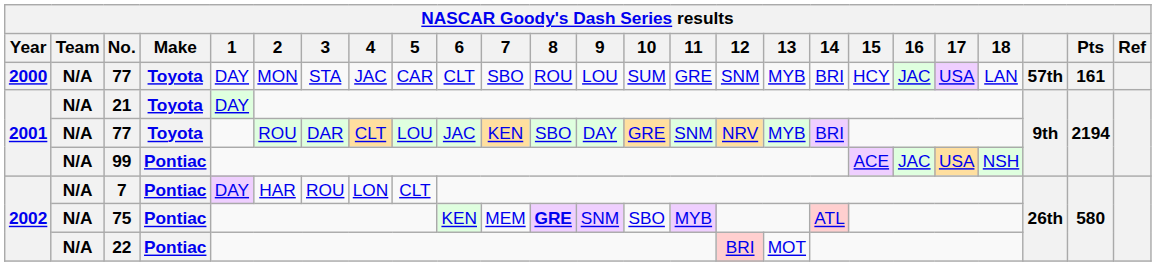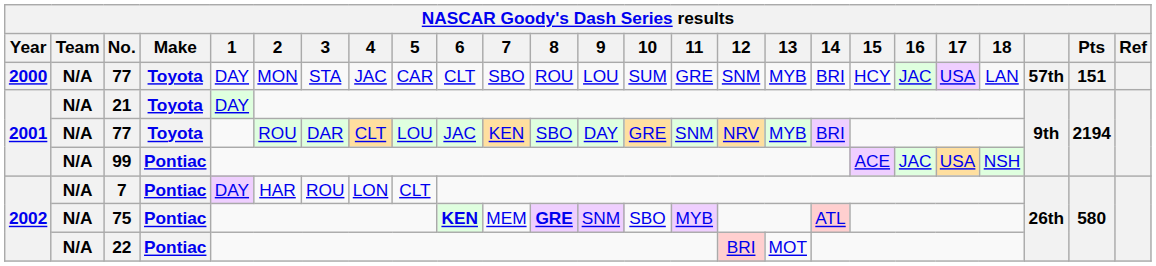2000 / 77 | Pts: 161 -> 151
75 | 6: normal -> bold
